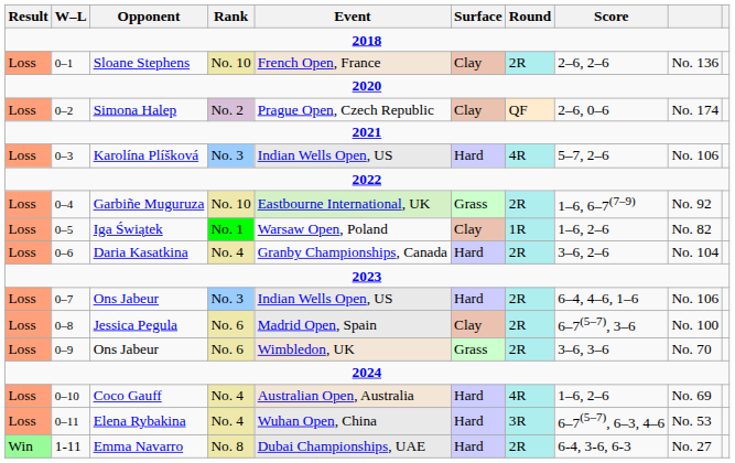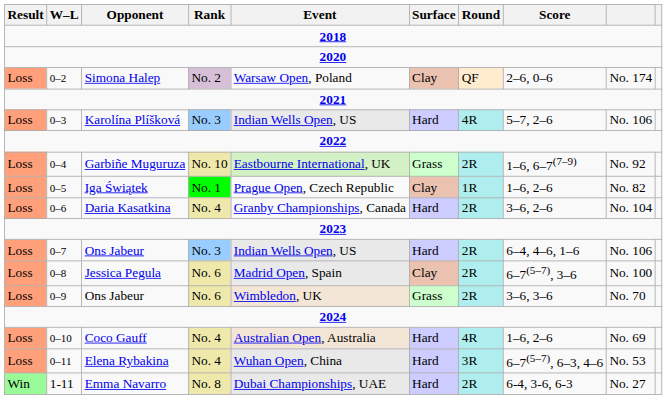- row: Loss | 0–1 | Sloane Stephens | No. 10 | French Open, France | Clay | 2R | 2–6, 2–6 | No. 136
Simona Halep | Event: Prague Open, Czech Republic -> Warsaw Open, Poland
Iga Świątek | Event: Warsaw Open, Poland -> Prague Open, Czech Republic
